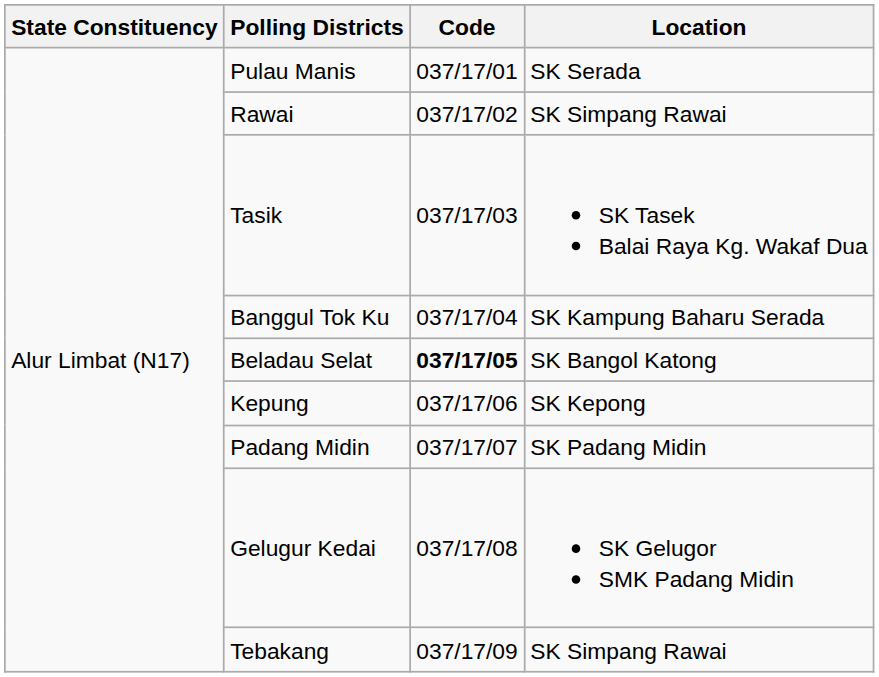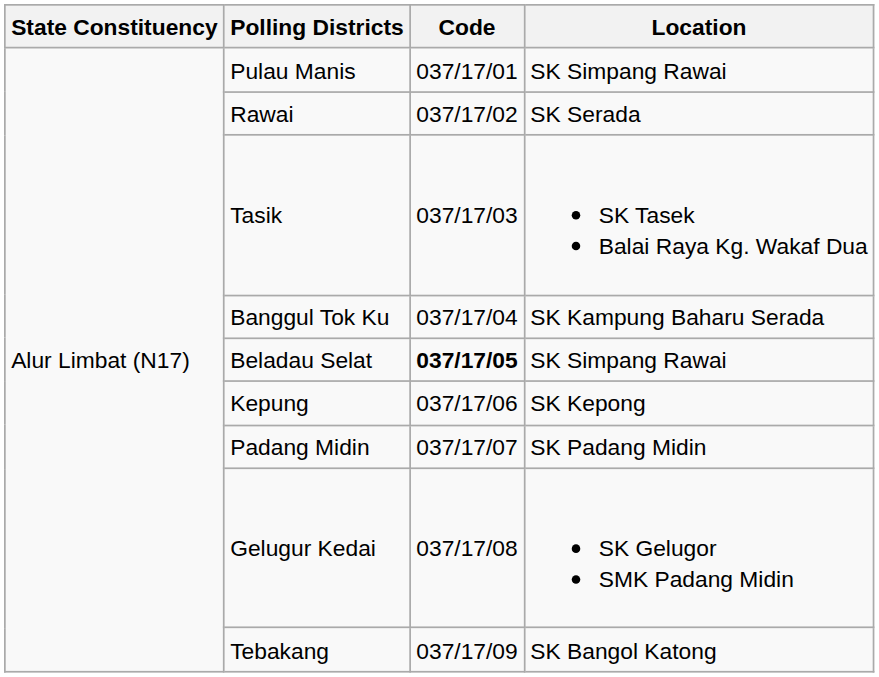Pulau Manis | Location: SK Serada -> SK Simpang Rawai
Rawai | Location: SK Simpang Rawai -> SK Serada
Beladau Selat | Location: SK Bangol Katong -> SK Simpang Rawai
Tebakang | Location: SK Simpang Rawai -> SK Bangol Katong
